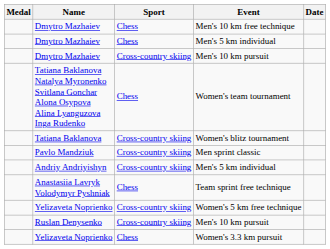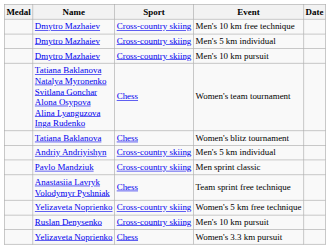Men's 10 km free technique | Sport: Chess -> Cross-country skiing
Dmytro Mazhaiev / Men's 5 km individual | Sport: Chess -> Cross-country skiing
Women's blitz tournament | Sport: Cross-country skiing -> Chess
rows swapped: Men sprint classic <-> Andriy Andriyishyn / Men's 5 km individual
